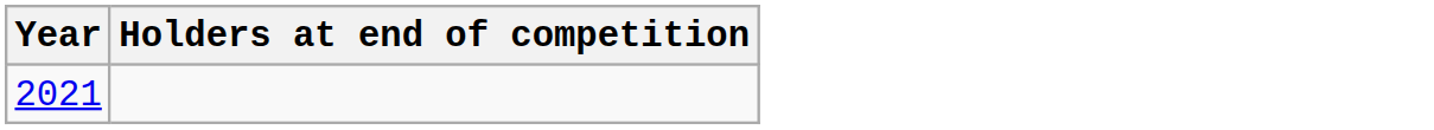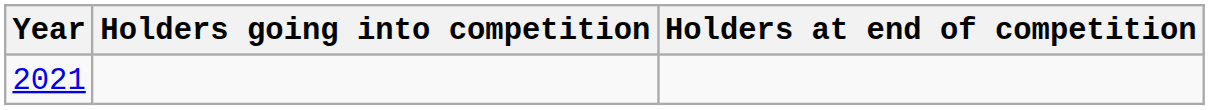+ column: Holders going into competition
